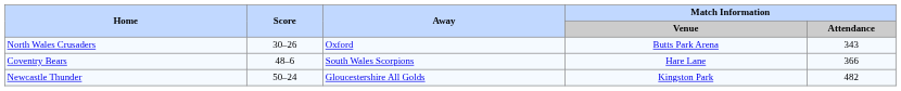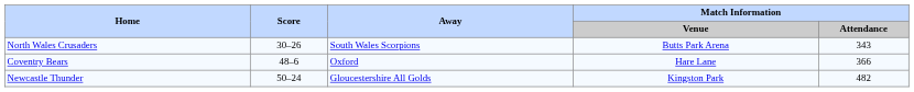North Wales Crusaders | Away: Oxford -> South Wales Scorpions
Coventry Bears | Away: South Wales Scorpions -> Oxford
